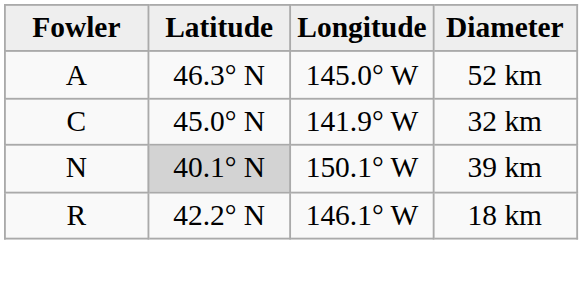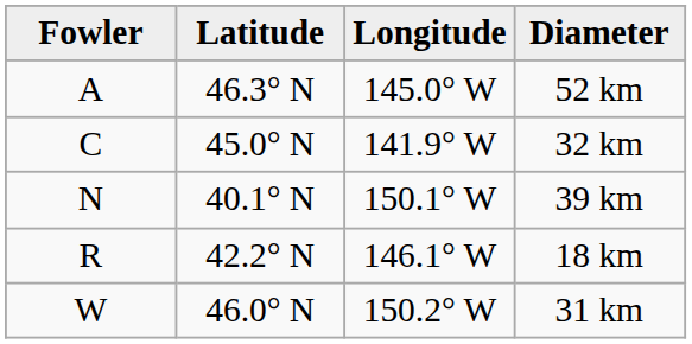39 km | Latitude: lightgrey background -> no background
+ row: W | 46.0° N | 150.2° W | 31 km
